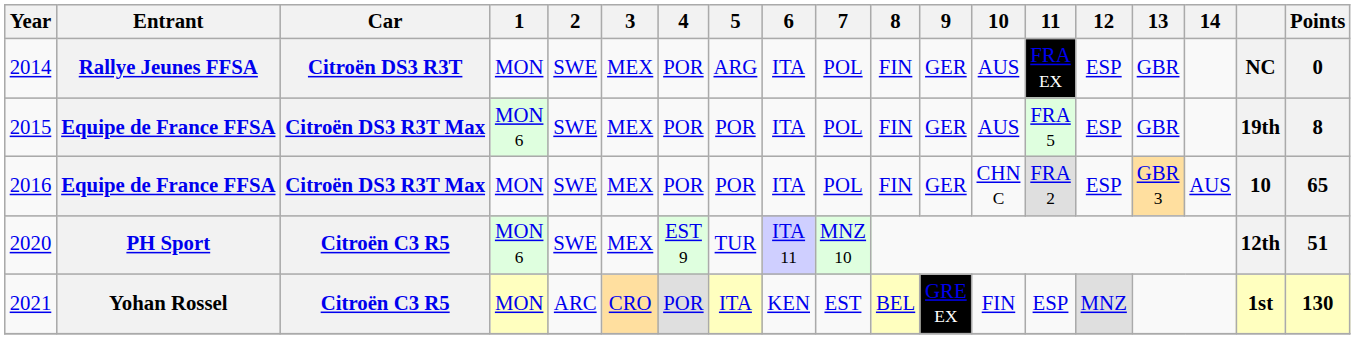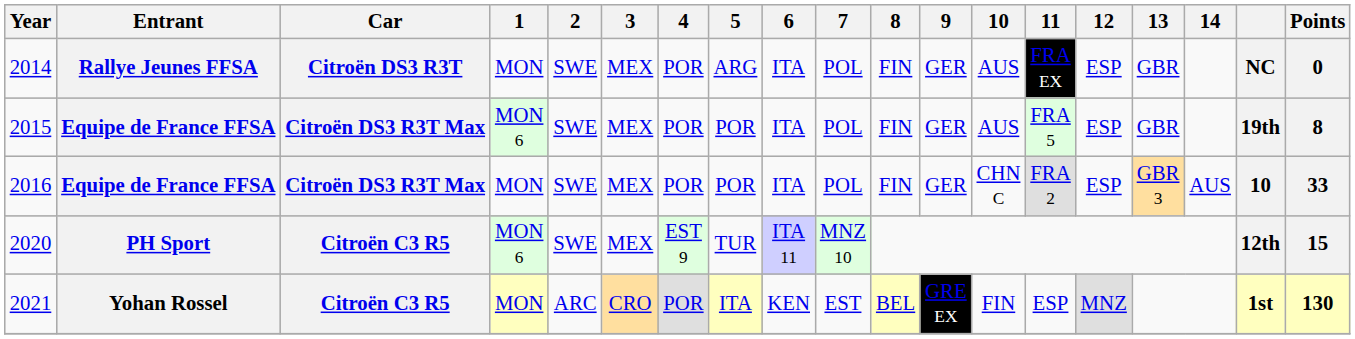2016 | Points: 65 -> 33
2020 | Points: 51 -> 15
